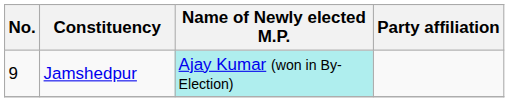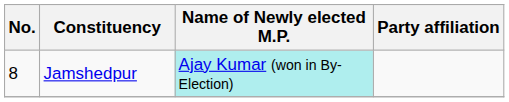Jamshedpur | No.: 9 -> 8
